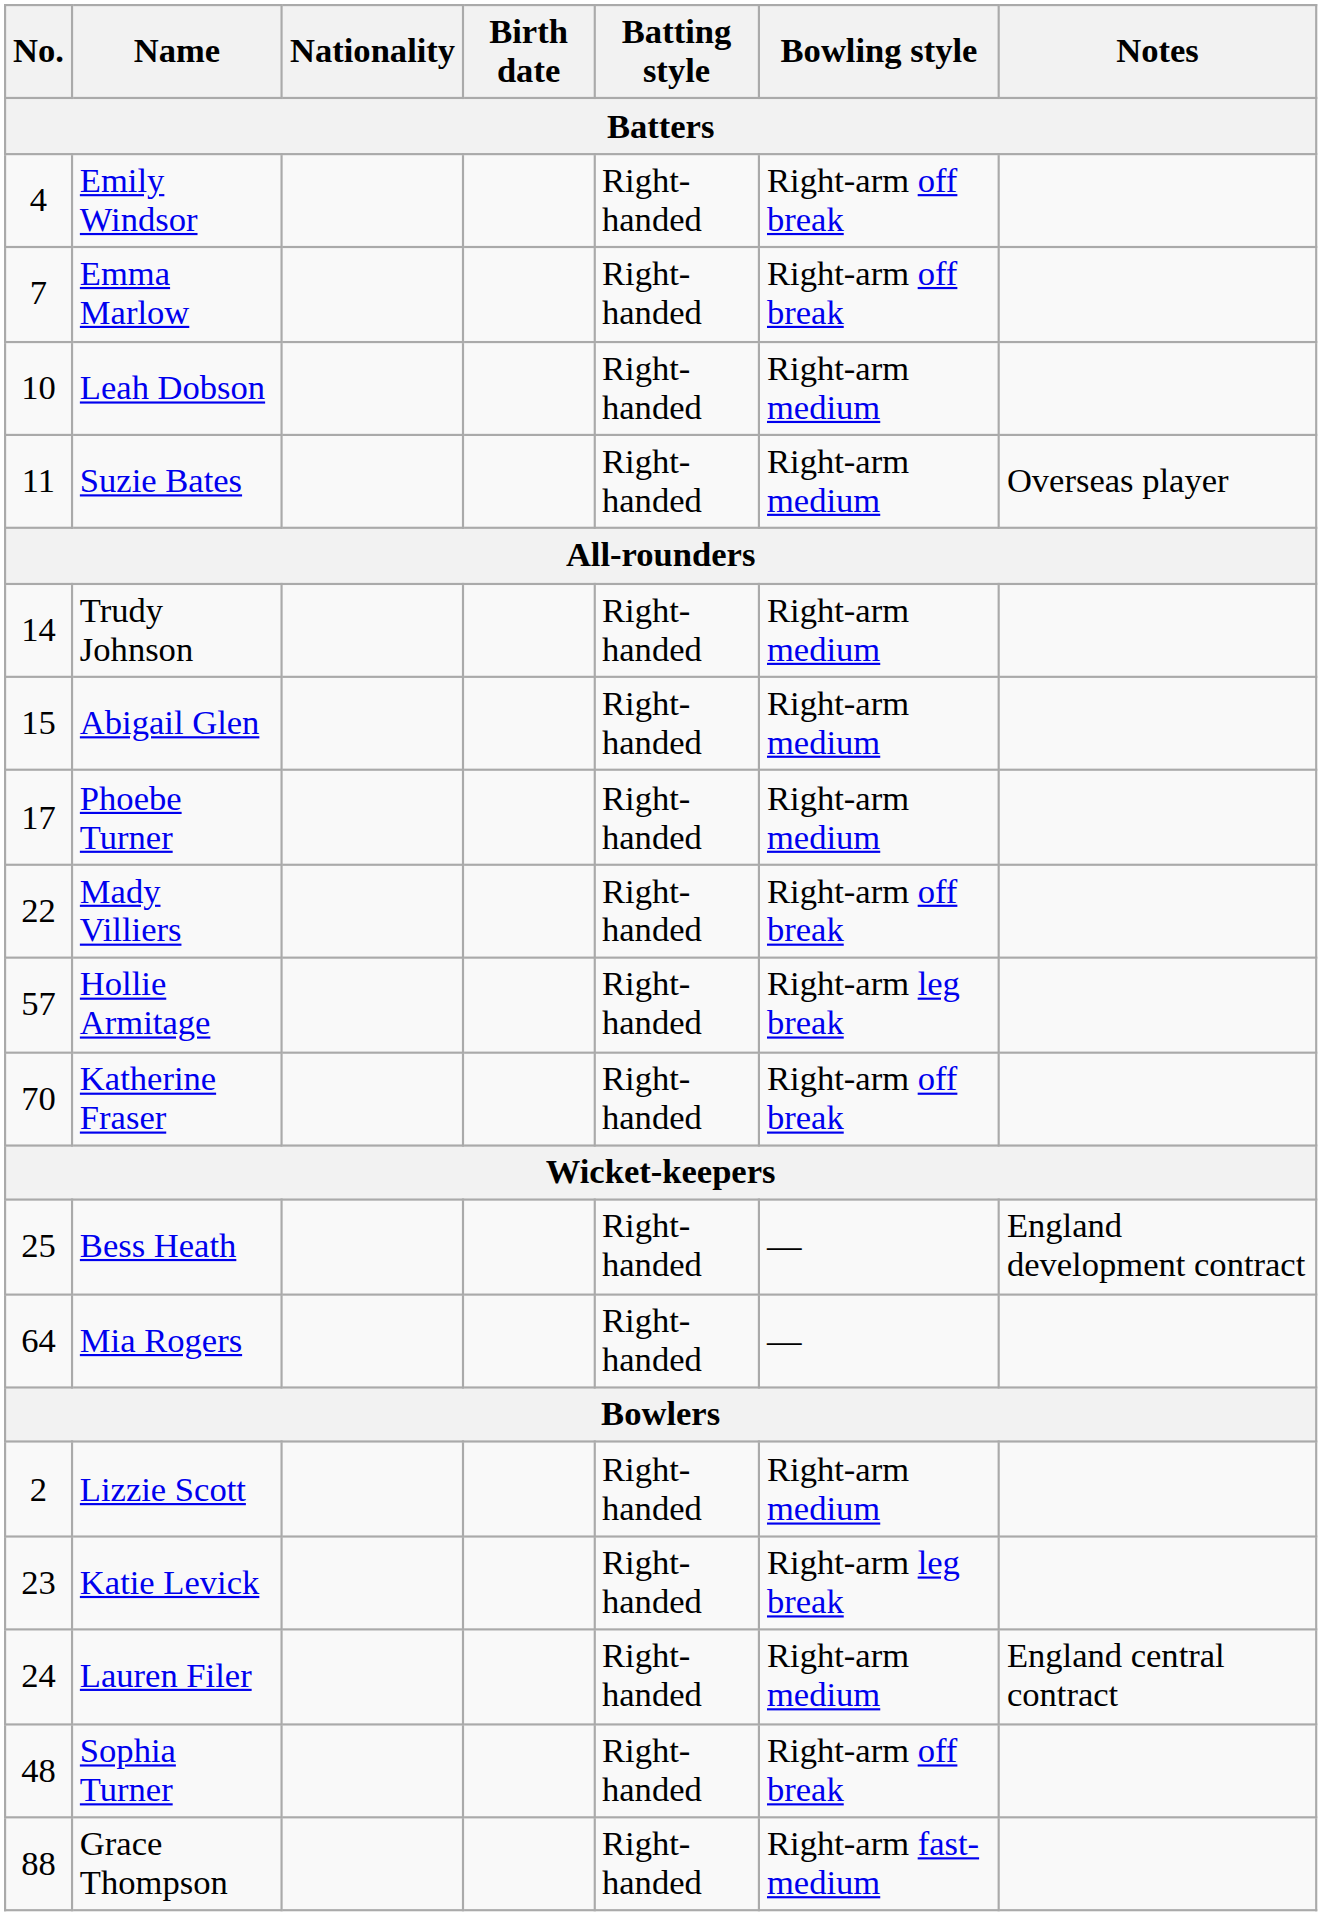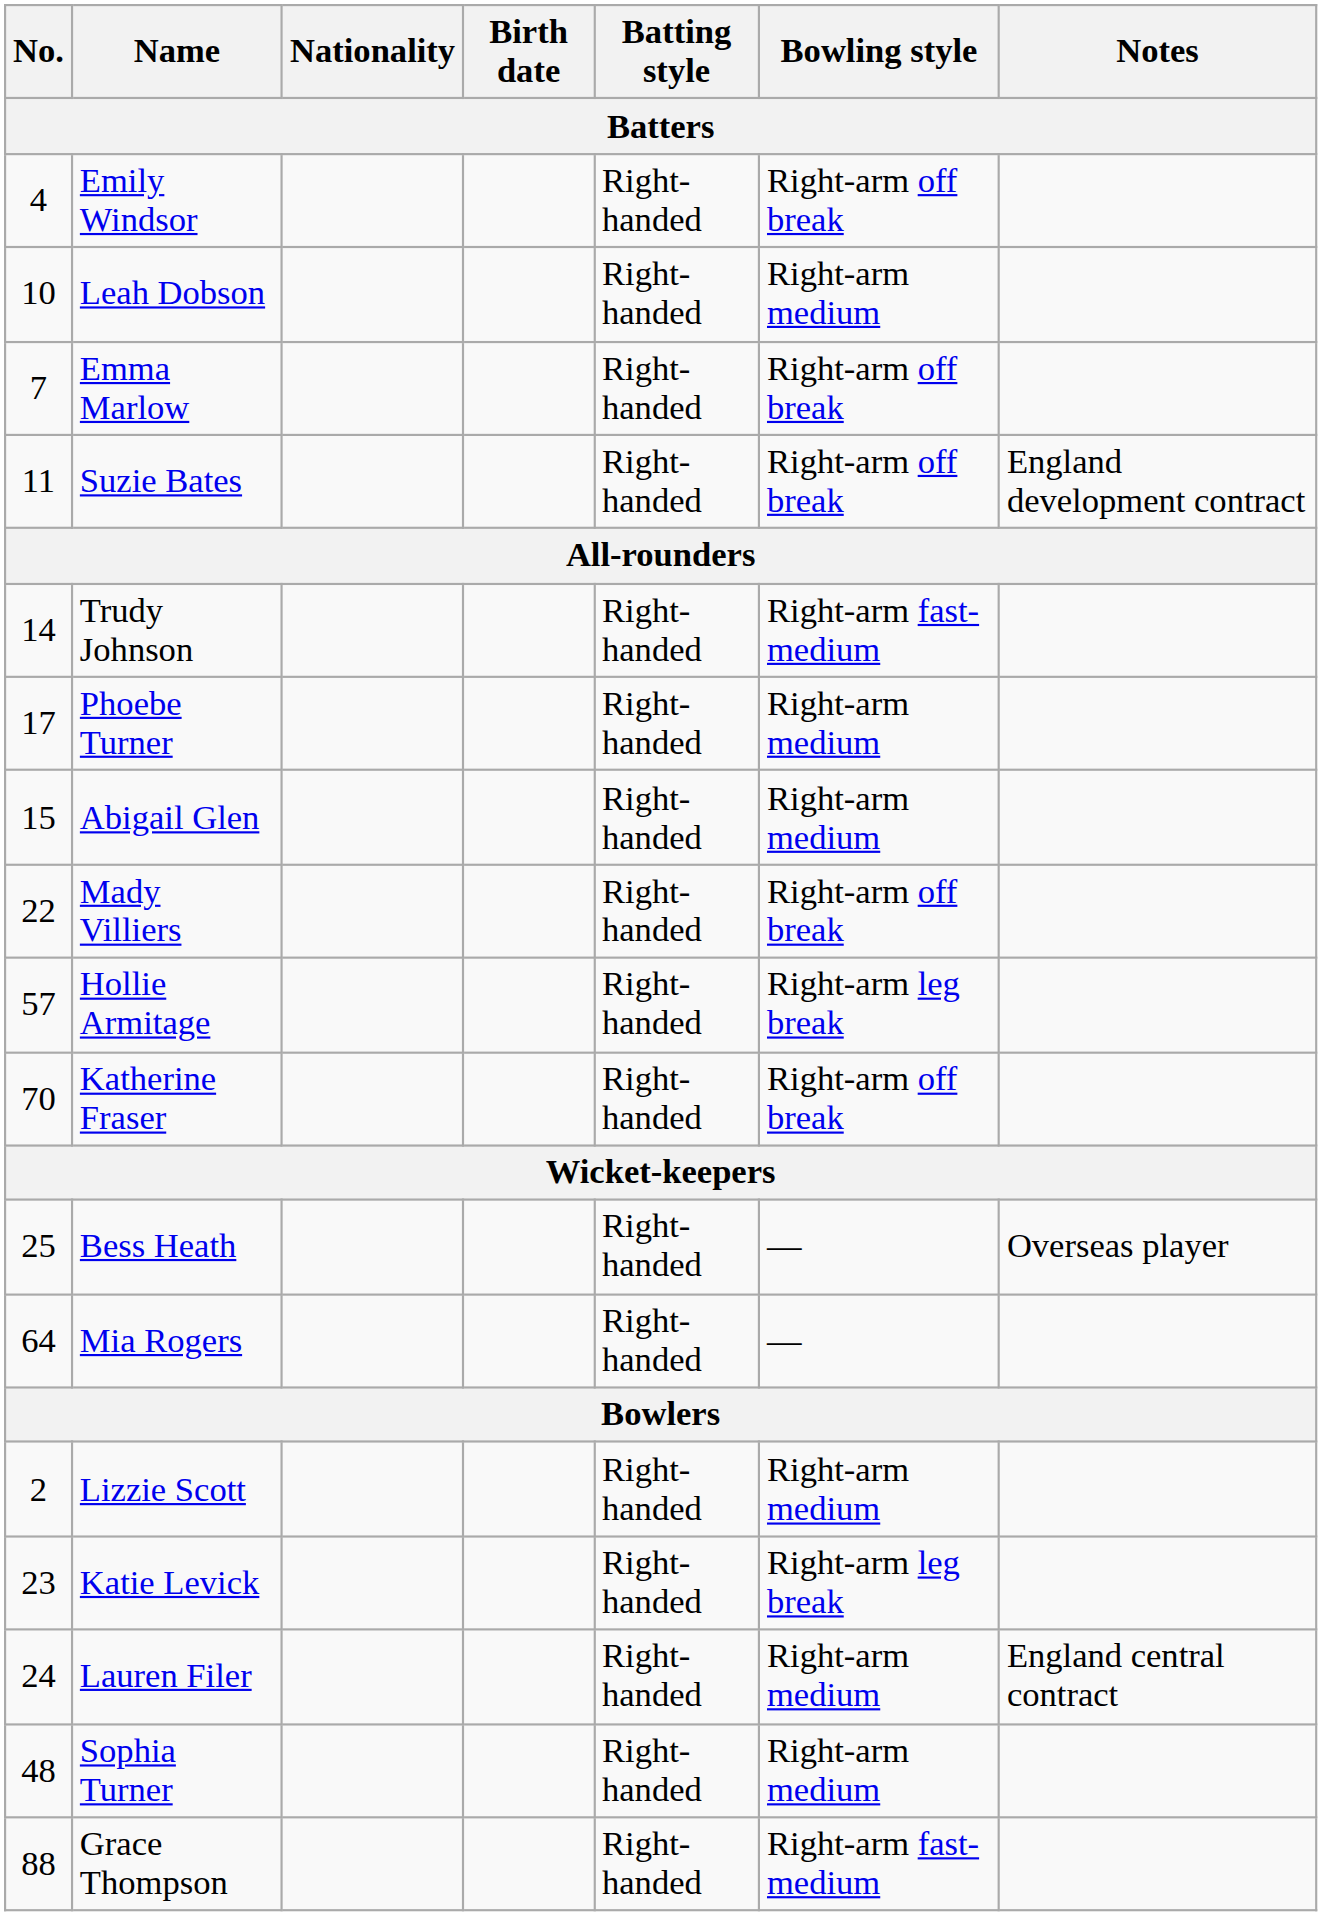rows swapped: Emma Marlow <-> Leah Dobson
Suzie Bates | Bowling style: Right-arm medium -> Right-arm off break
Suzie Bates | Notes: Overseas player -> England development contract
Trudy Johnson | Bowling style: Right-arm medium -> Right-arm fast-medium
rows swapped: Abigail Glen <-> Phoebe Turner
Bess Heath | Notes: England development contract -> Overseas player
Sophia Turner | Bowling style: Right-arm off break -> Right-arm medium
